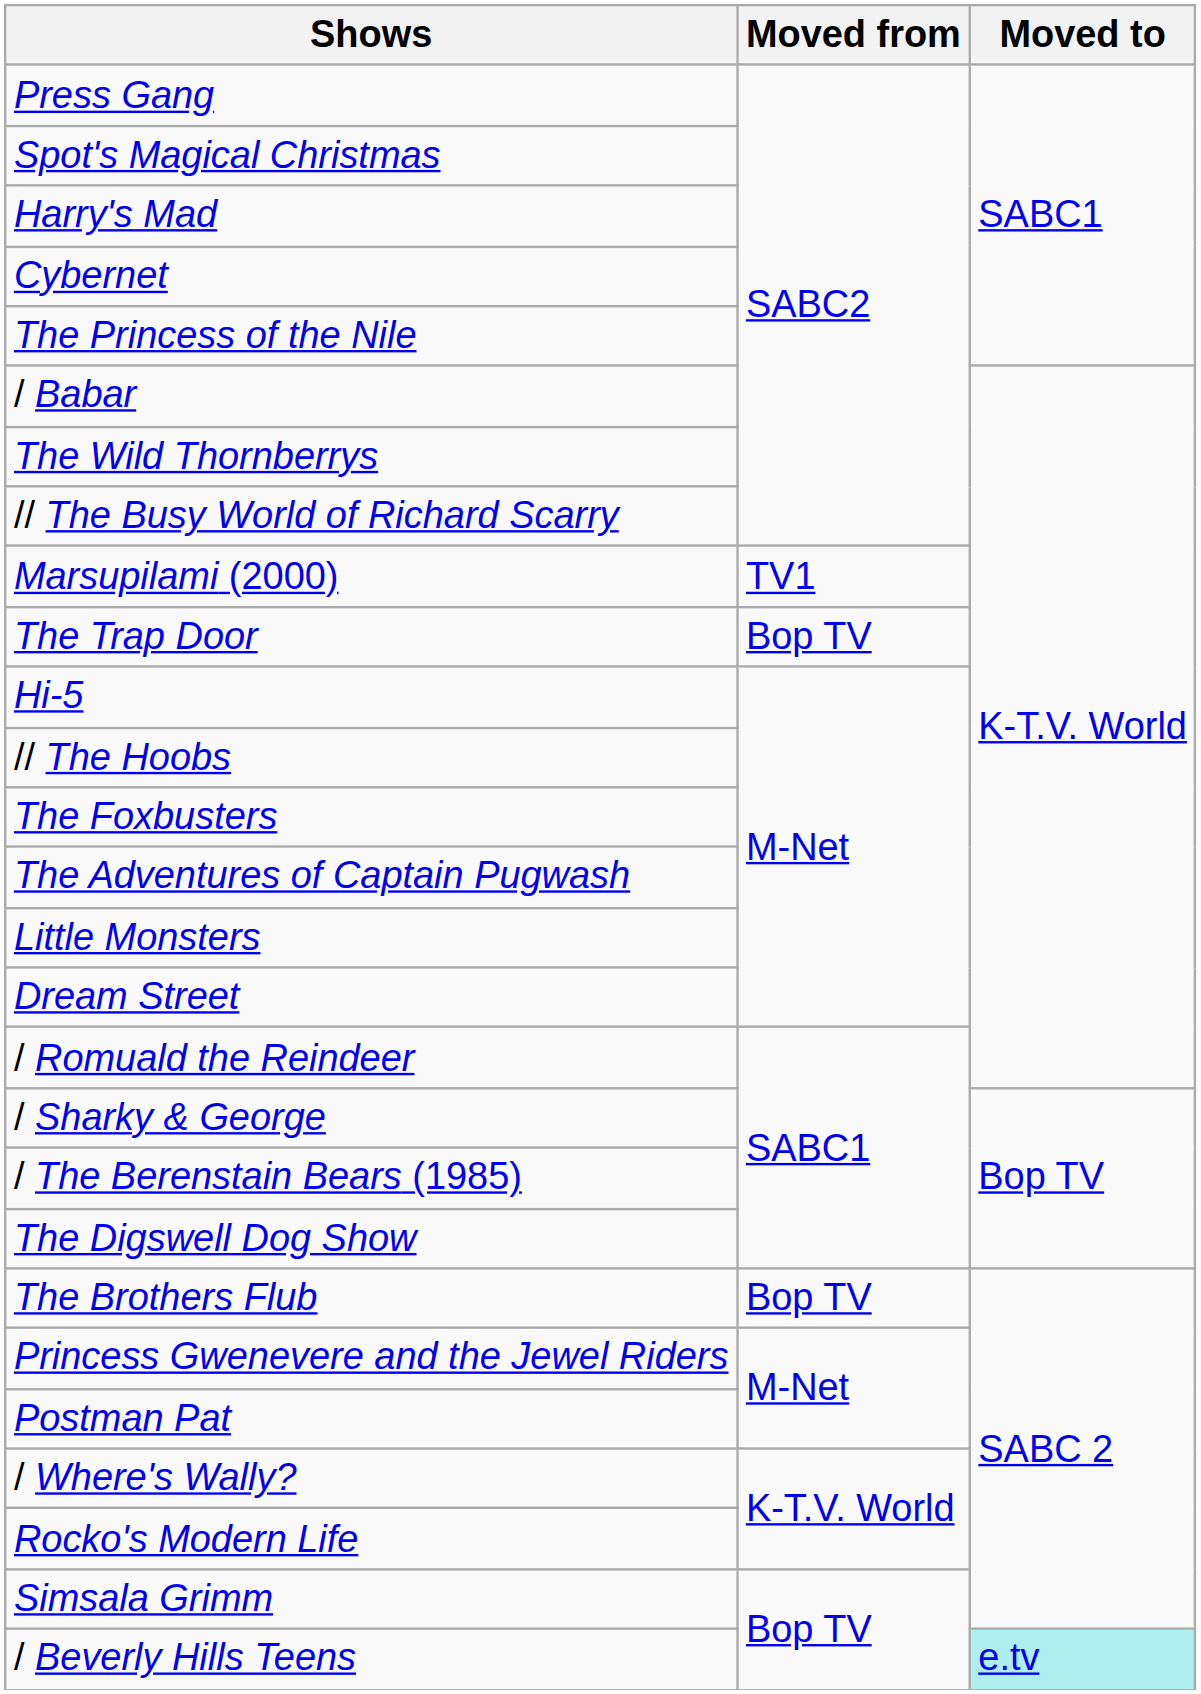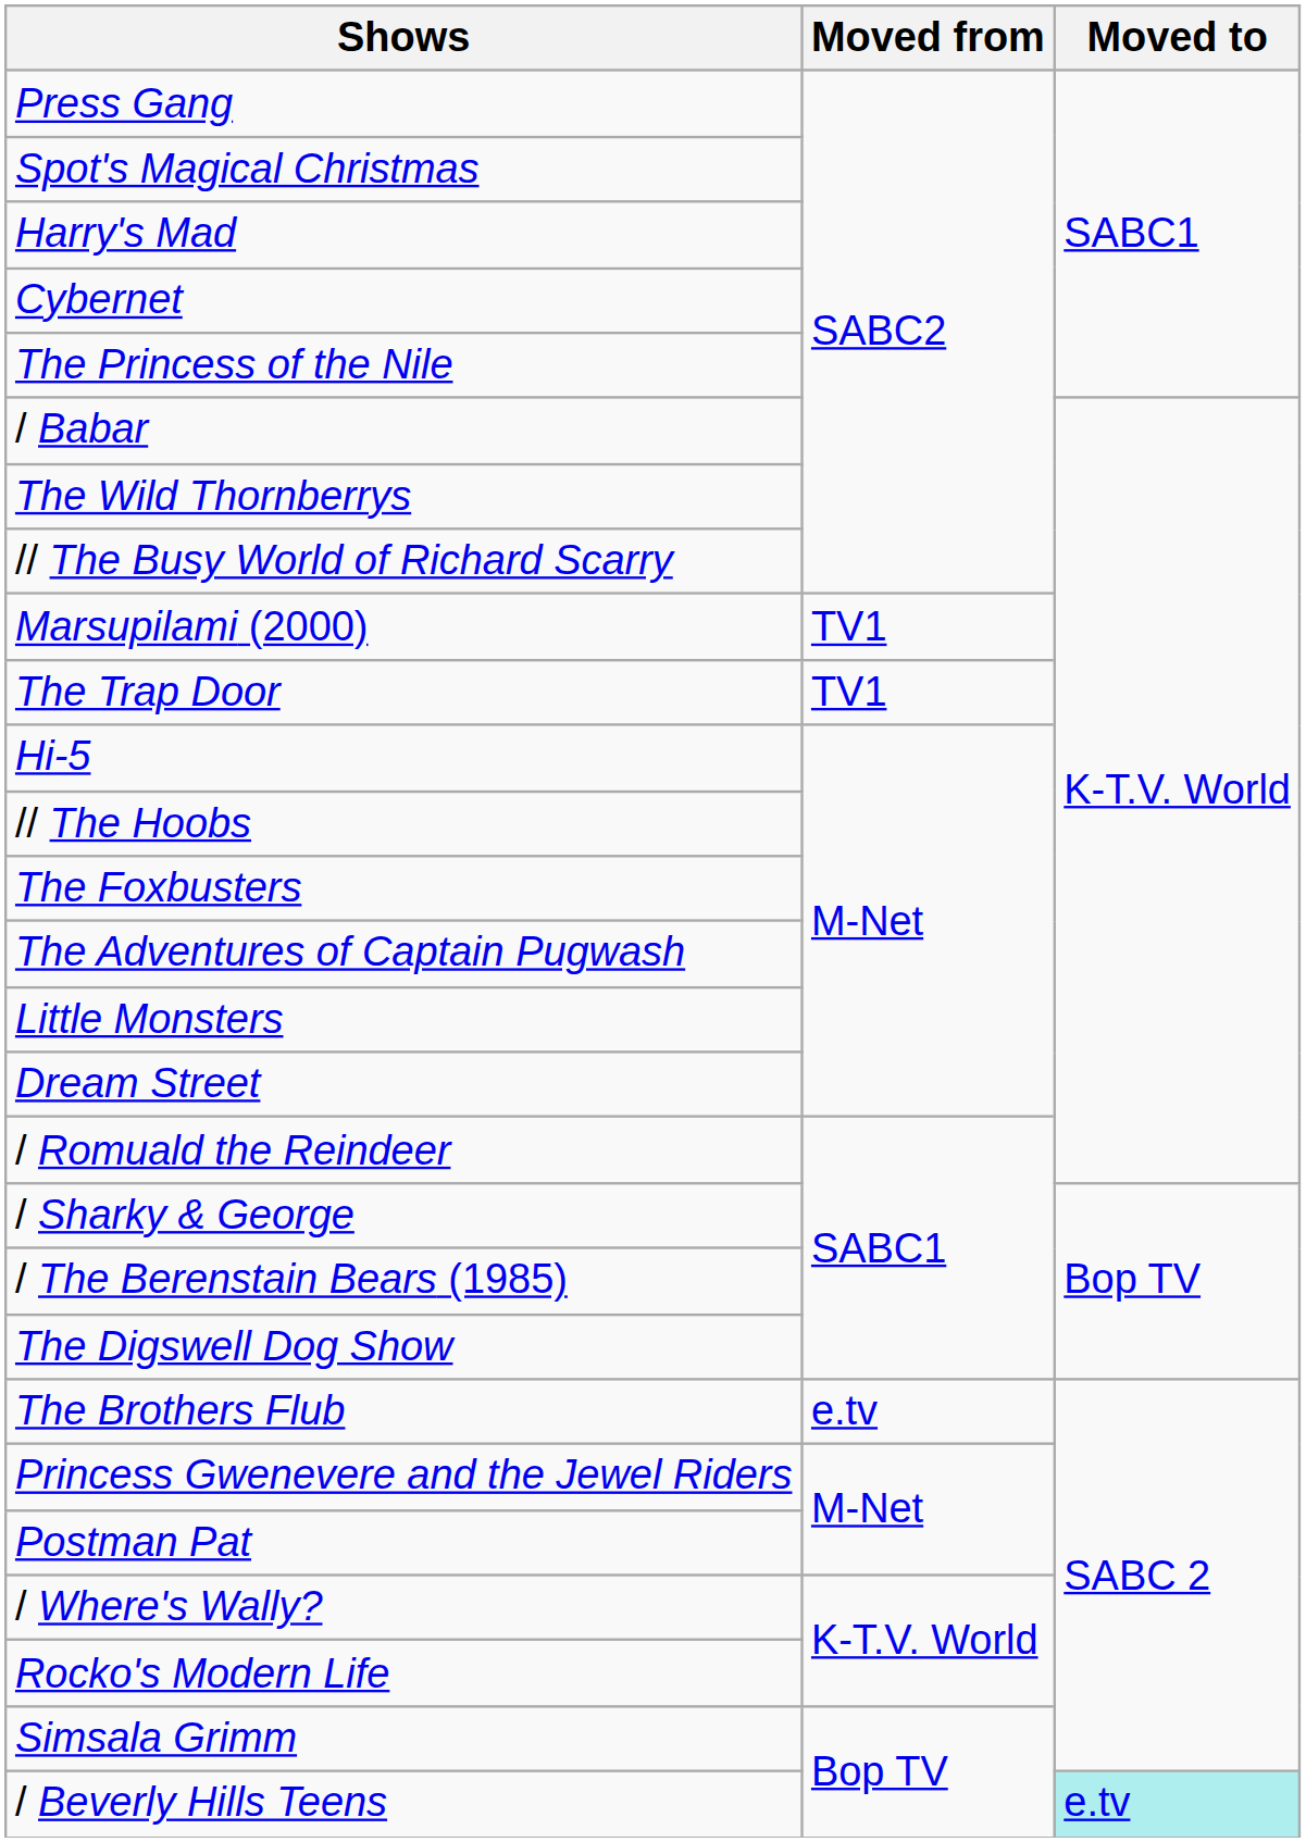The Trap Door | Moved from: Bop TV -> TV1
The Brothers Flub | Moved from: Bop TV -> e.tv
